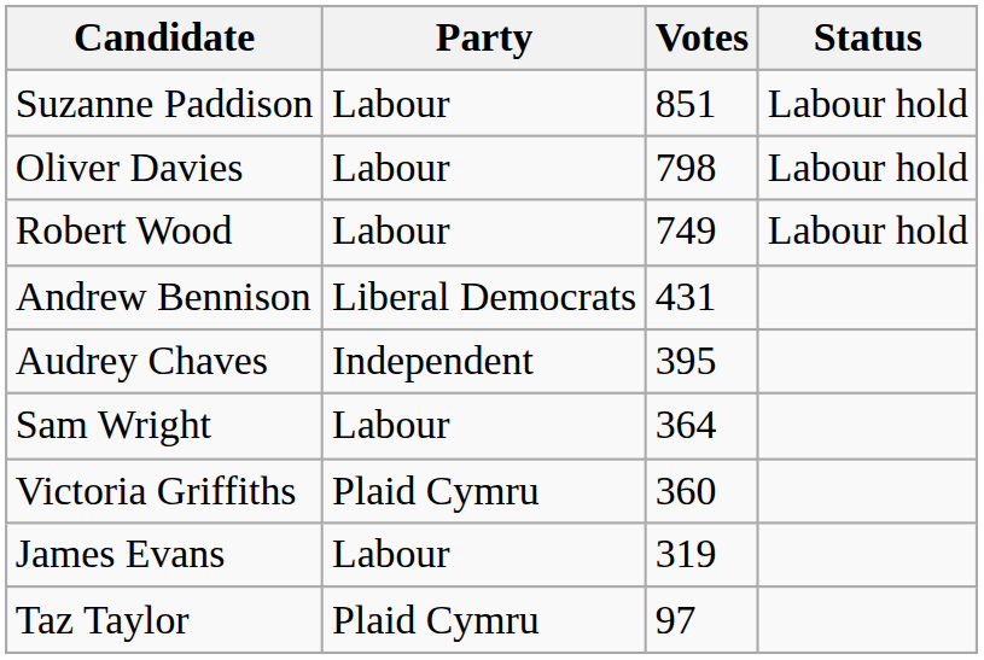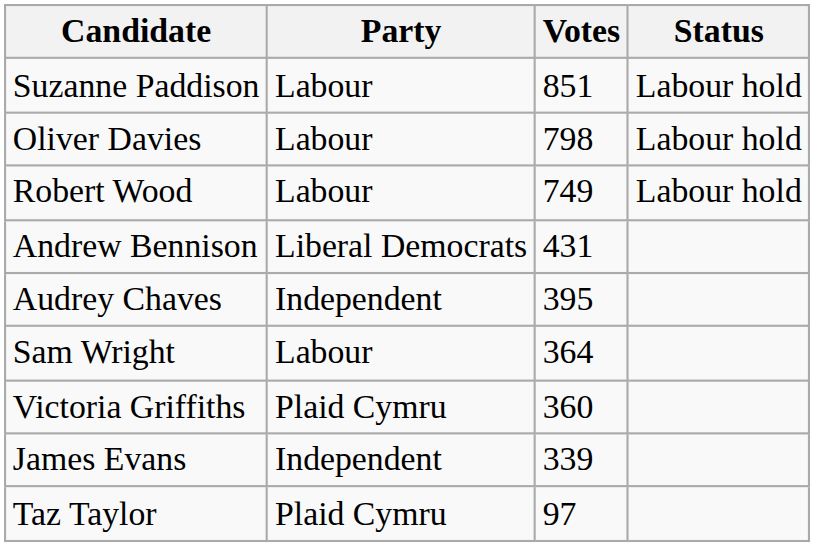James Evans | Party: Labour -> Independent
James Evans | Votes: 319 -> 339
